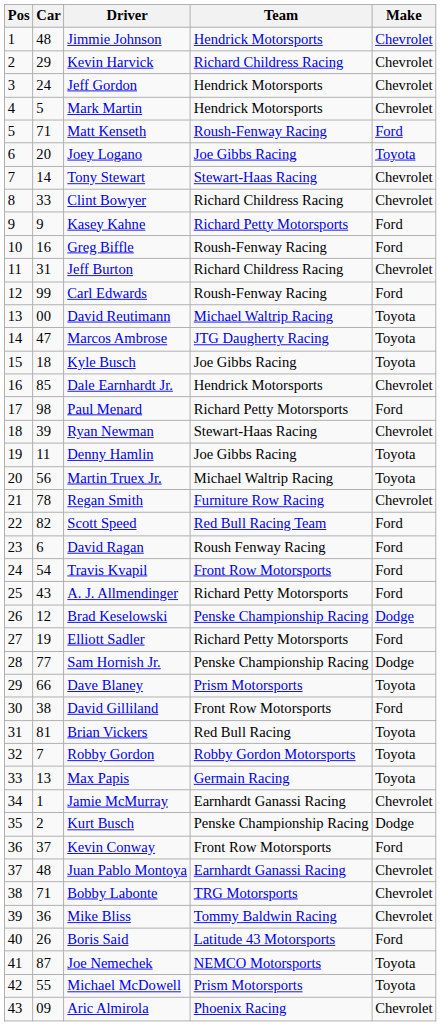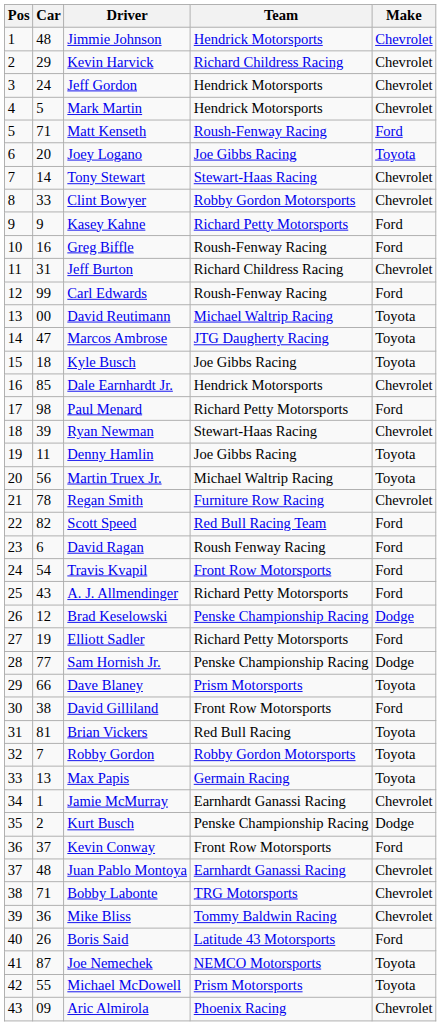Clint Bowyer | Team: Richard Childress Racing -> Robby Gordon Motorsports
